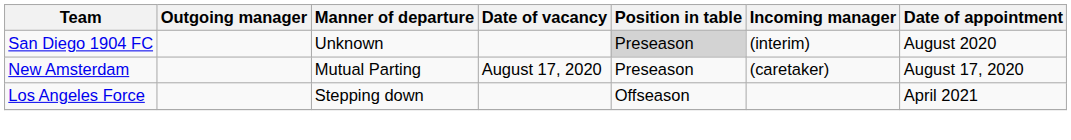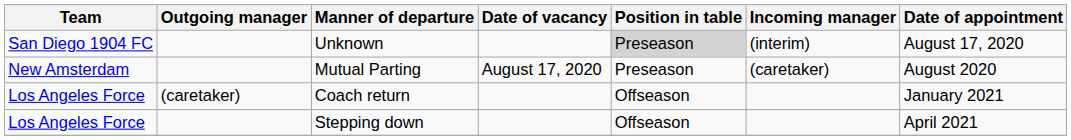Unknown | Date of appointment: August 2020 -> August 17, 2020
Mutual Parting | Date of appointment: August 17, 2020 -> August 2020
+ row: Los Angeles Force | (caretaker) | Coach return | Offseason | January 2021
